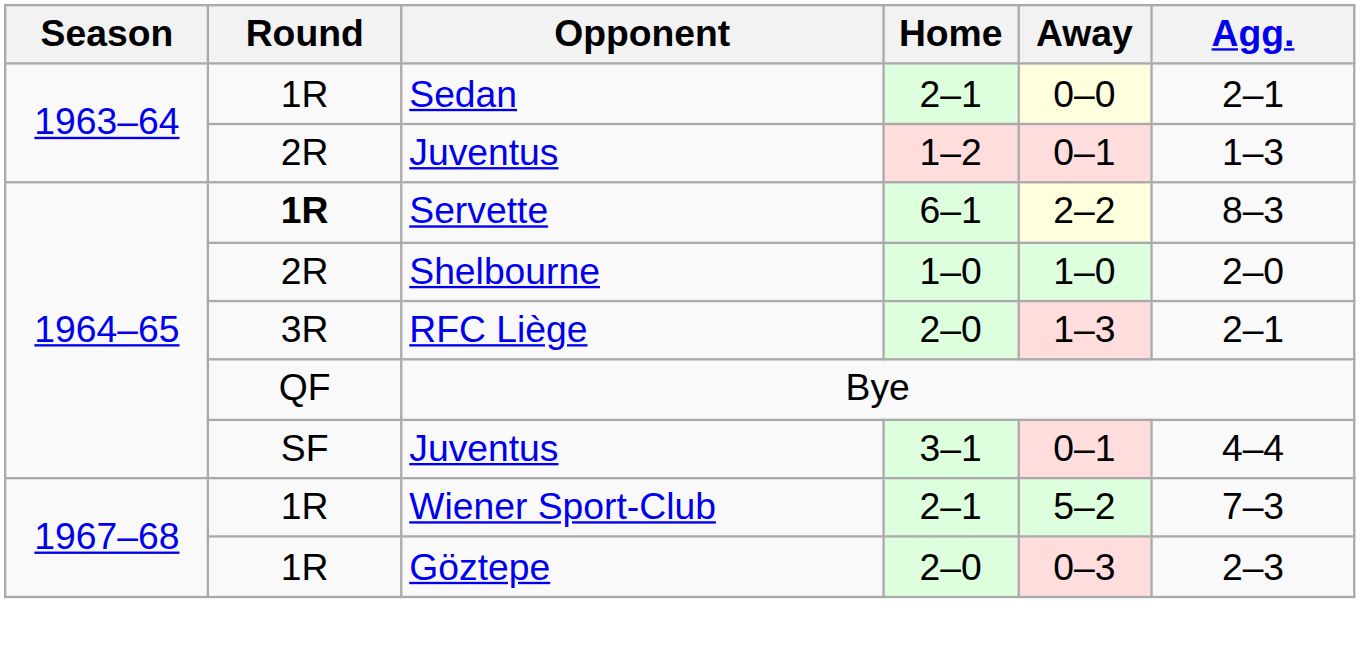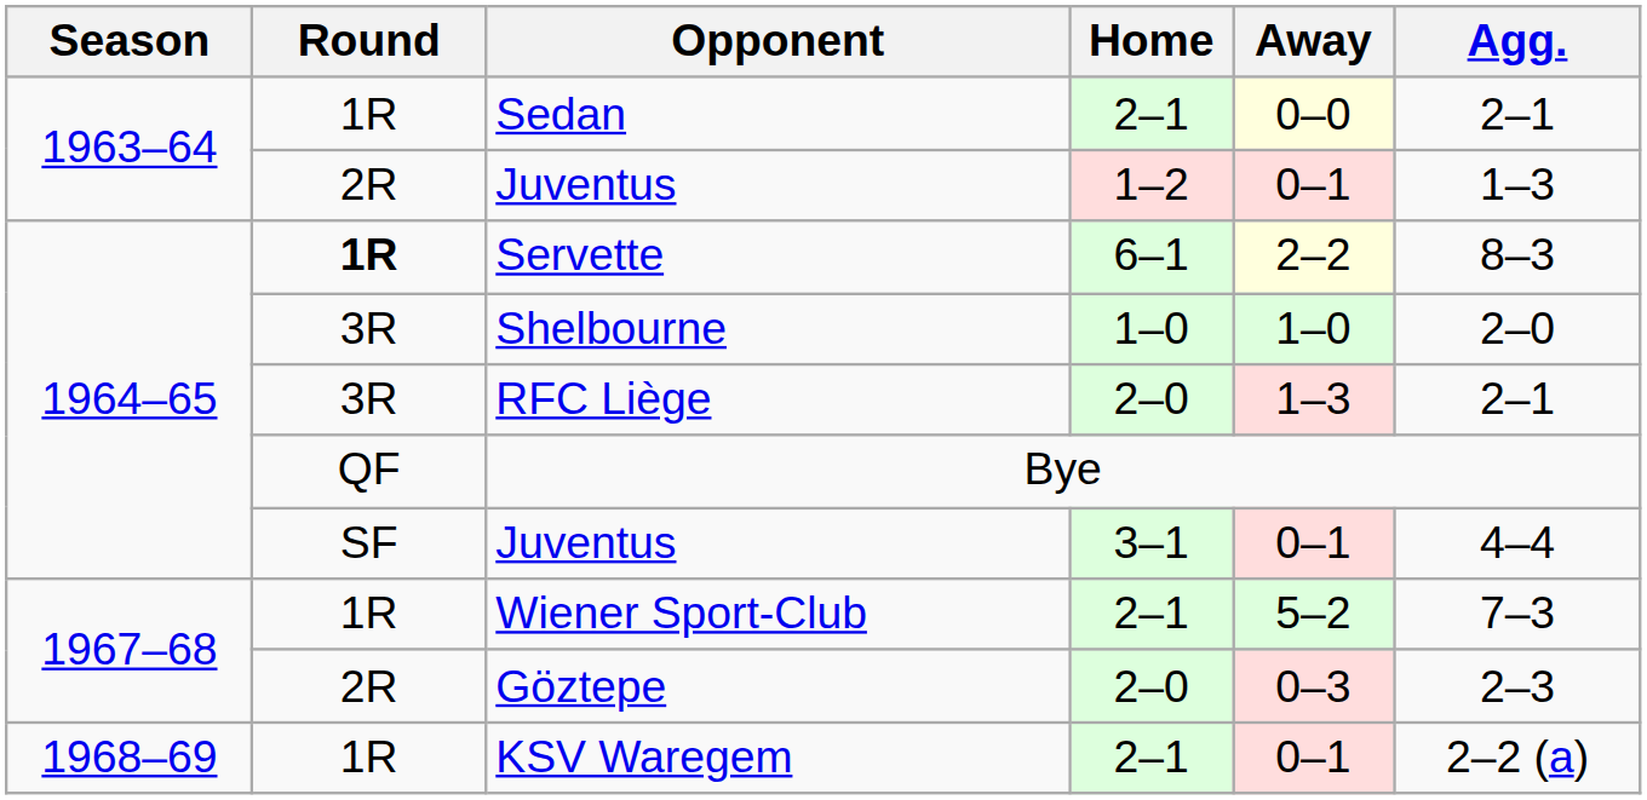Shelbourne | Round: 2R -> 3R
Göztepe | Round: 1R -> 2R
+ row: 1968–69 | 1R | KSV Waregem | 2–1 | 0–1 | 2–2 (a)
